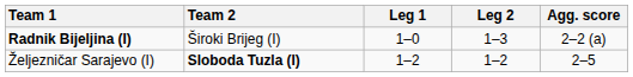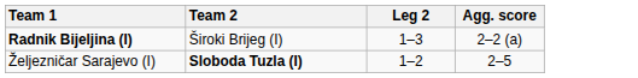- column: Leg 1 | 1–0 | 1–2
